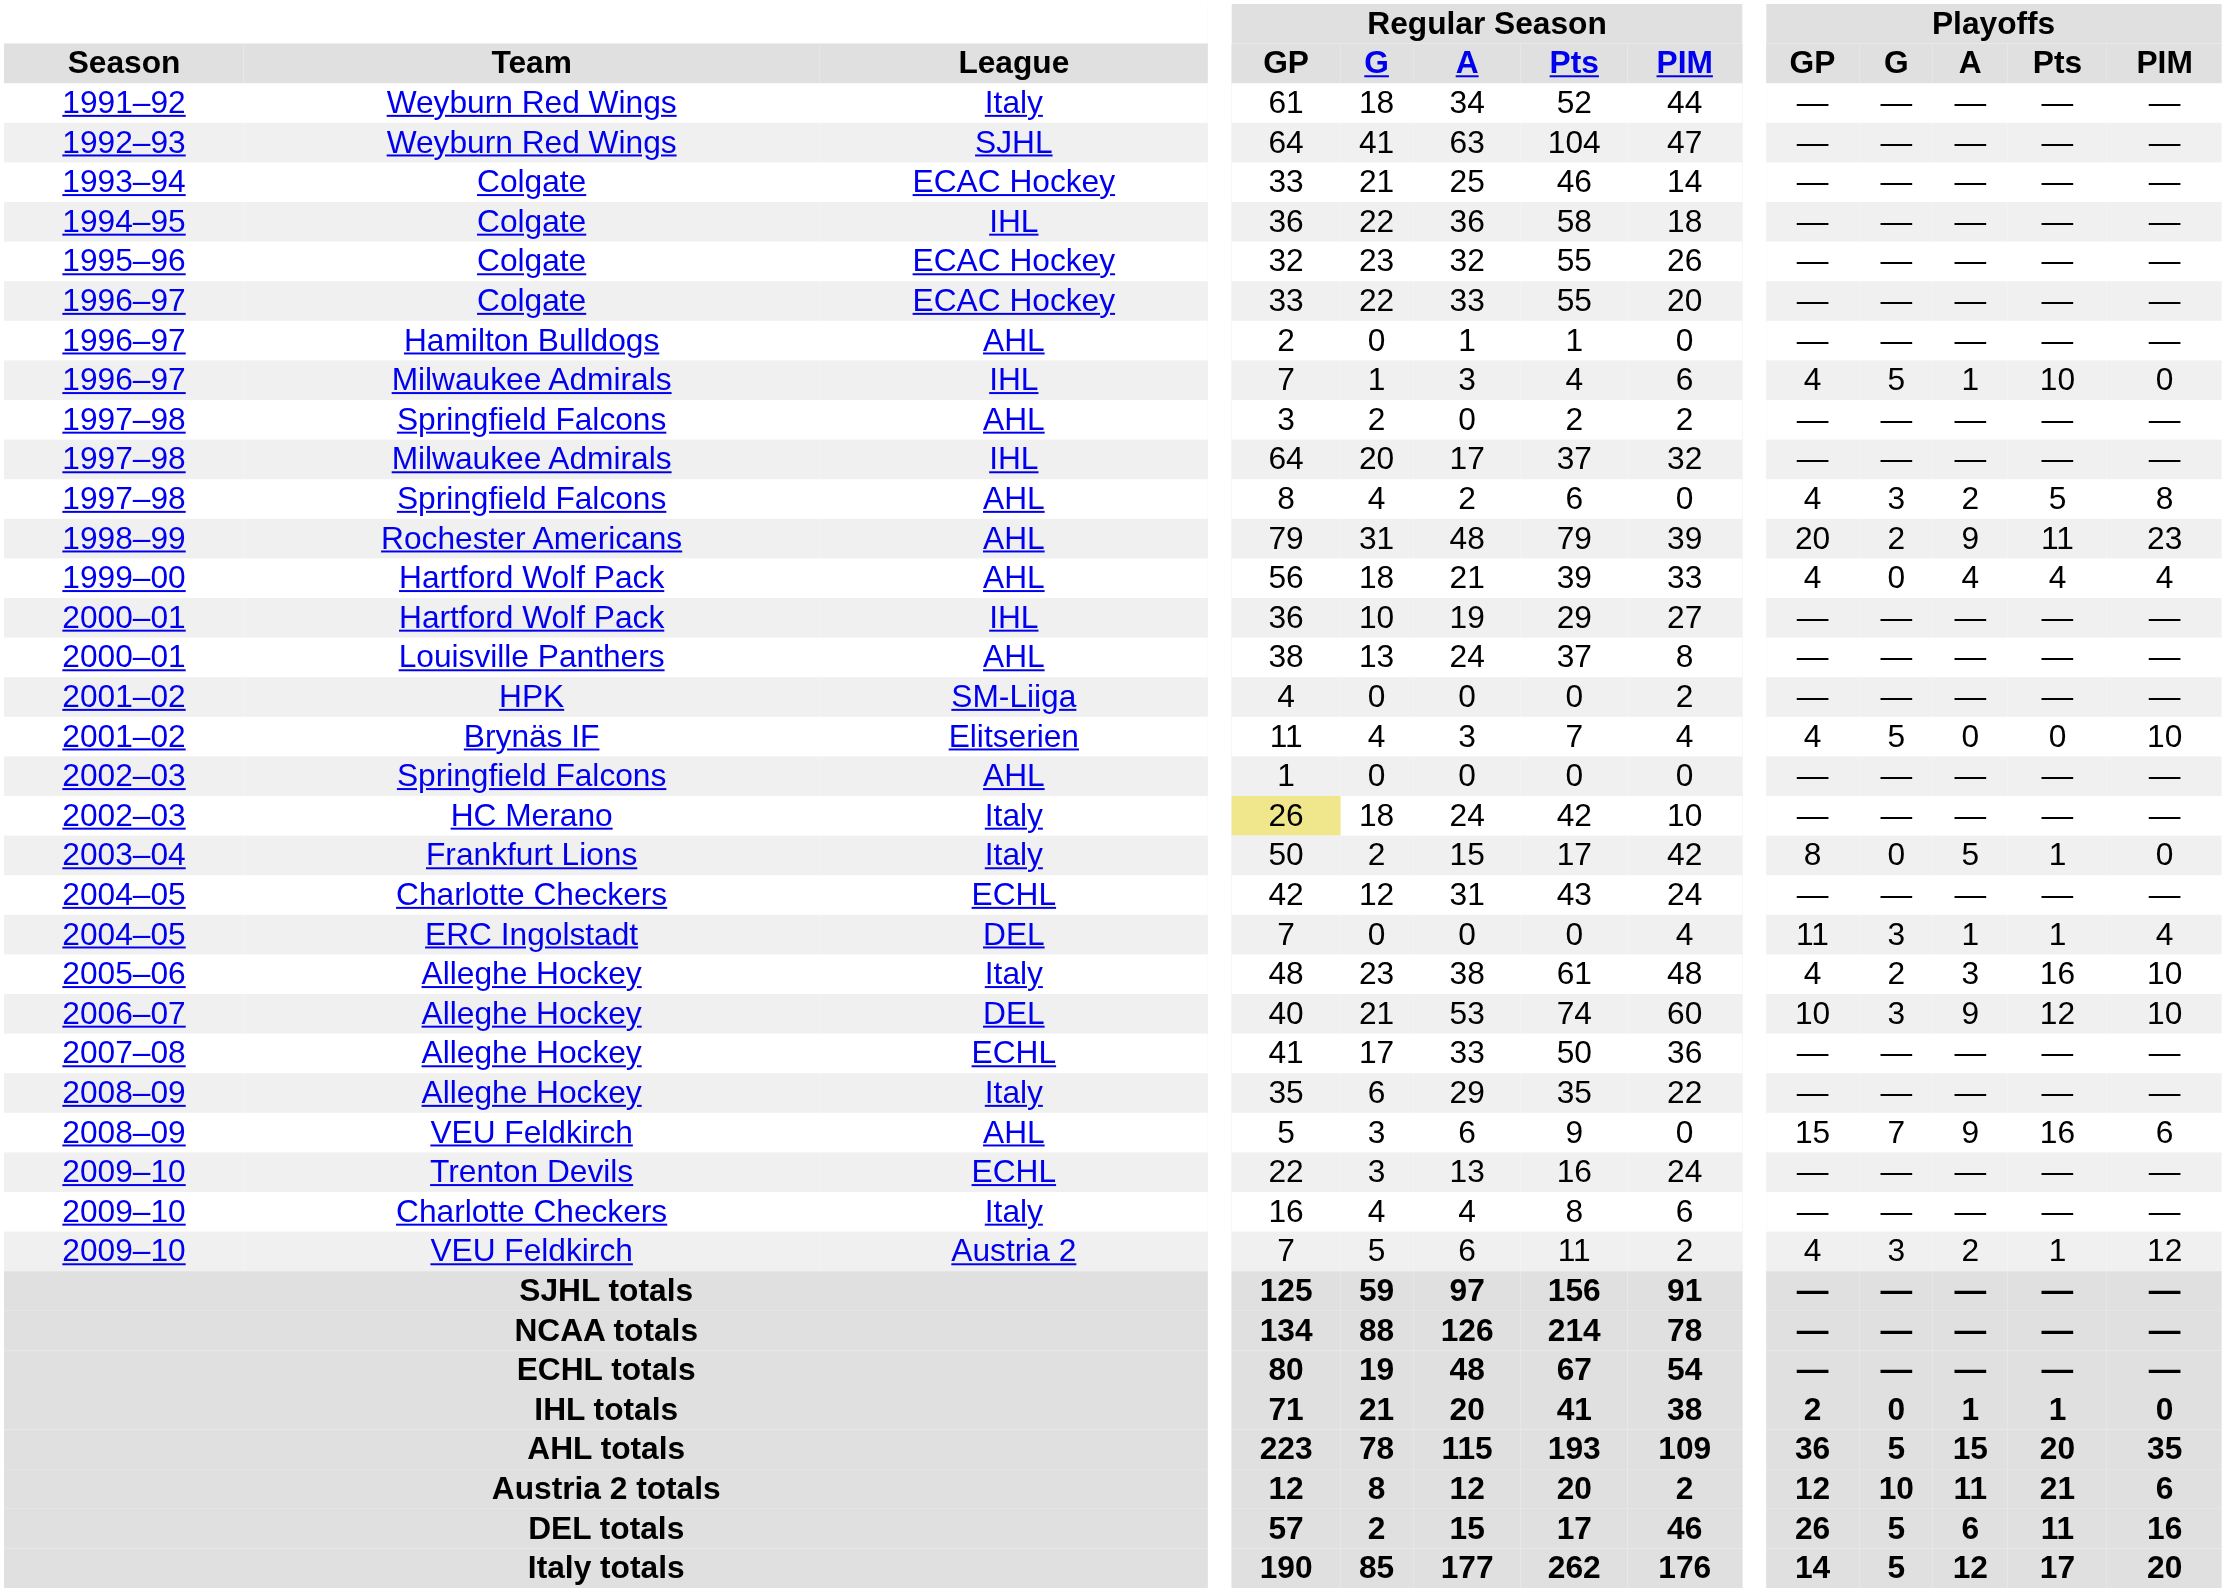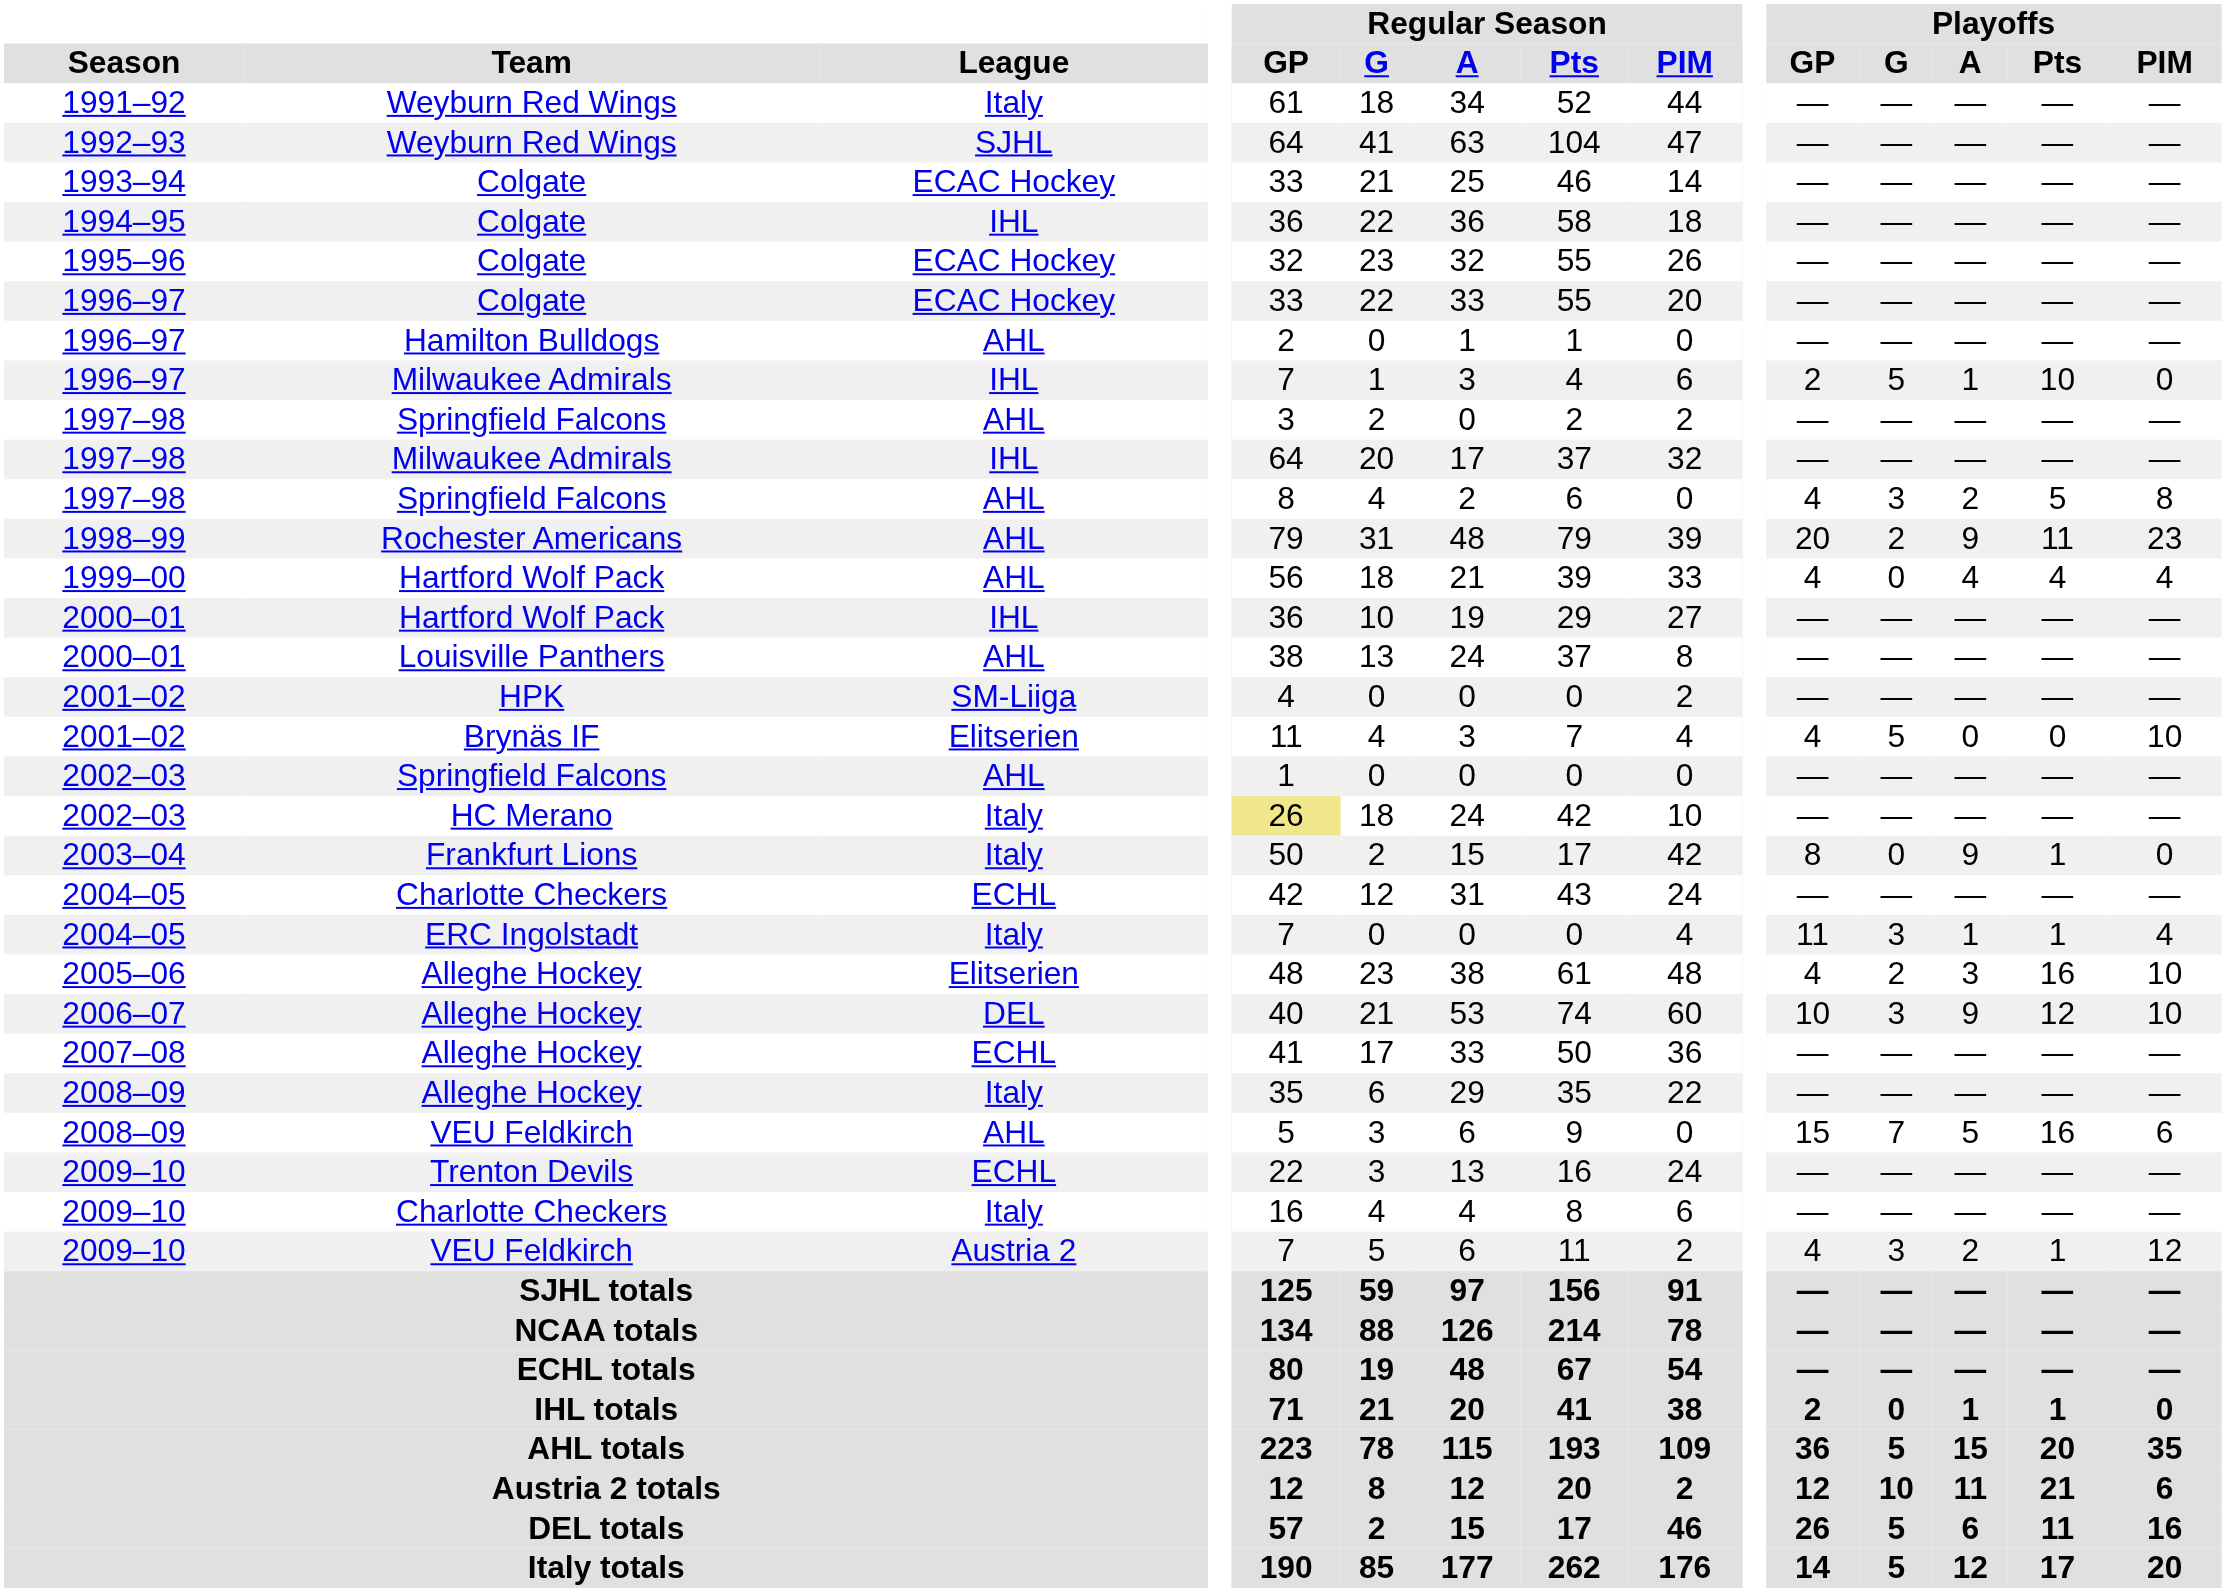1996–97 / Milwaukee Admirals | Playoffs / GP: 4 -> 2
2003–04 | Playoffs / A: 5 -> 9
2004–05 / ERC Ingolstadt | League: DEL -> Italy
2005–06 | League: Italy -> Elitserien
2008–09 / VEU Feldkirch | Playoffs / A: 9 -> 5
